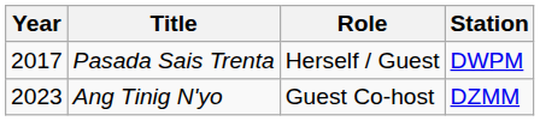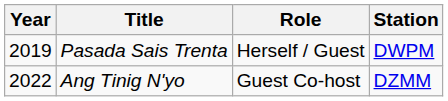Pasada Sais Trenta | Year: 2017 -> 2019
Ang Tinig N'yo | Year: 2023 -> 2022
